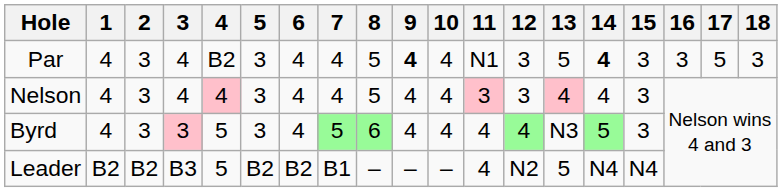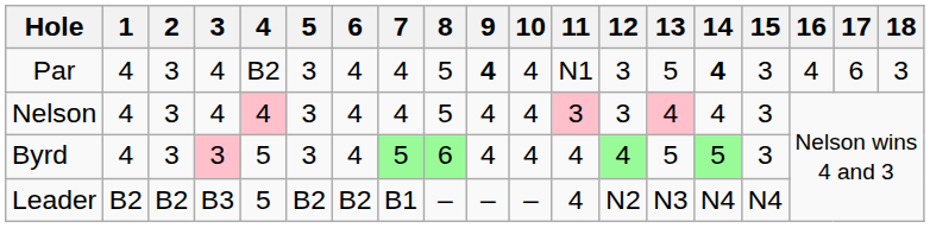Par | 16: 3 -> 4
Par | 17: 5 -> 6
Byrd | 13: N3 -> 5
Leader | 13: 5 -> N3
